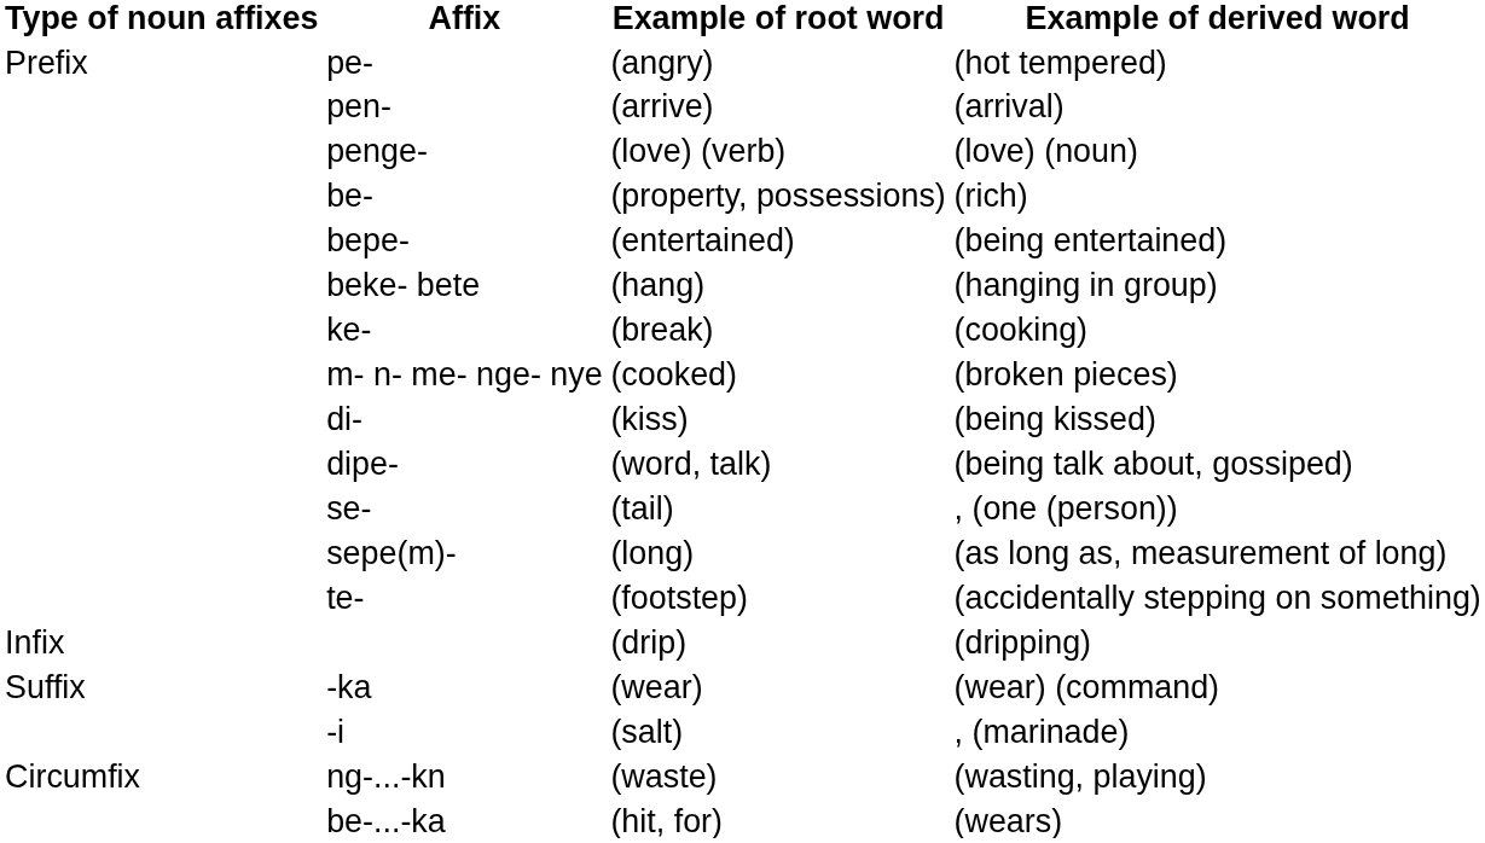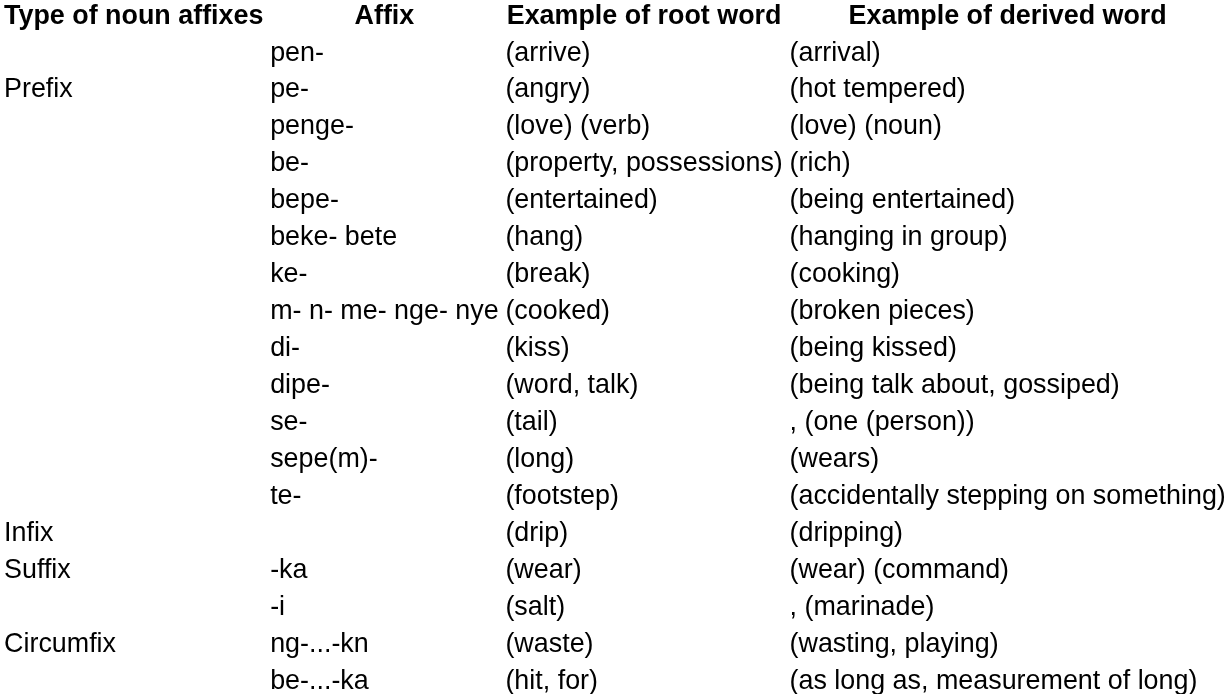rows swapped: pe- <-> pen-
sepe(m)- | Example of derived word: (as long as, measurement of long) -> (wears)
be-...-ka | Example of derived word: (wears) -> (as long as, measurement of long)
